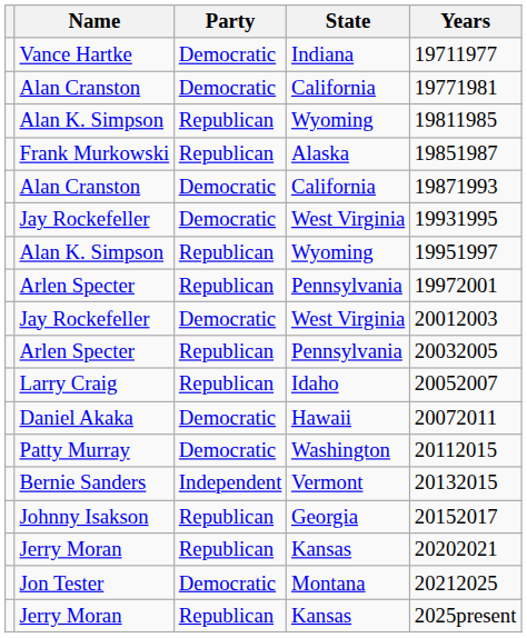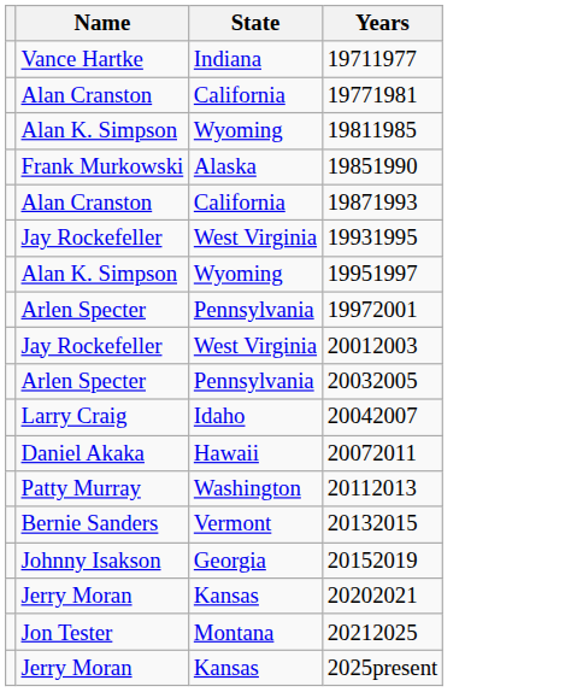- column: Party | Democratic | Democratic | Republican | Republican | Democratic | Democratic | Republican | Republican | Democratic | Republican | Republican | Democratic | Democratic | Independent | Republican | Republican | Democratic | Republican
Frank Murkowski | Years: 19851987 -> 19851990
Larry Craig | Years: 20052007 -> 20042007
Patty Murray | Years: 20112015 -> 20112013
Johnny Isakson | Years: 20152017 -> 20152019
